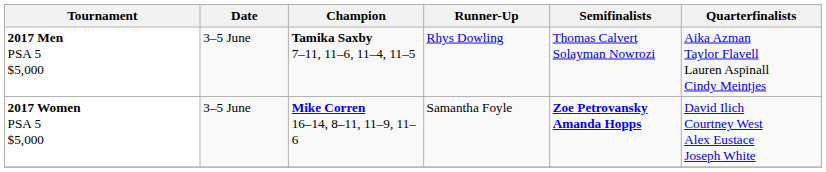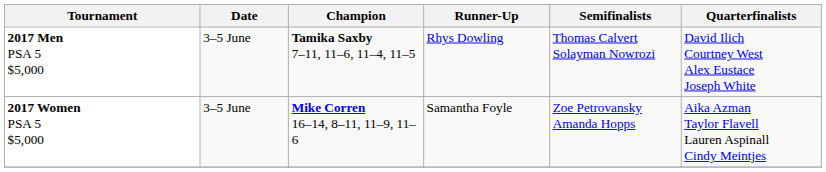2017 Men PSA 5 $5,000 | Quarterfinalists: Aika Azman Taylor Flavell Lauren Aspinall Cindy Meintjes -> David Ilich Courtney West Alex Eustace Joseph White
2017 Women PSA 5 $5,000 | Semifinalists: bold -> normal
2017 Women PSA 5 $5,000 | Quarterfinalists: David Ilich Courtney West Alex Eustace Joseph White -> Aika Azman Taylor Flavell Lauren Aspinall Cindy Meintjes
